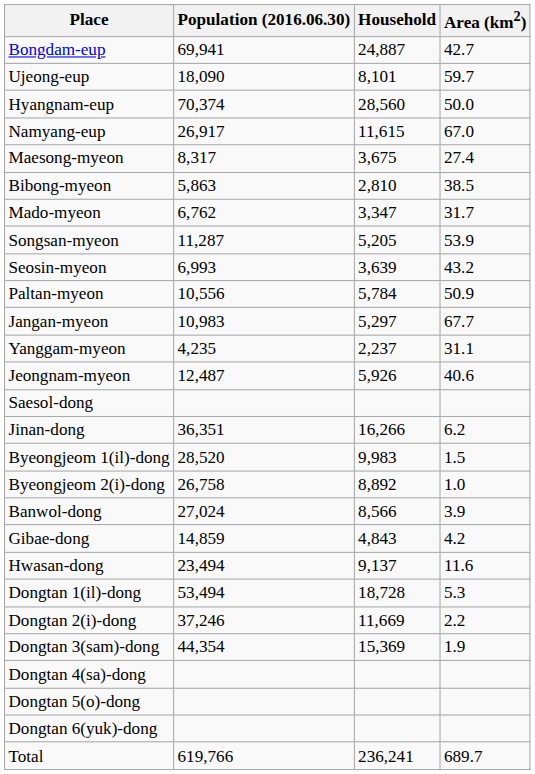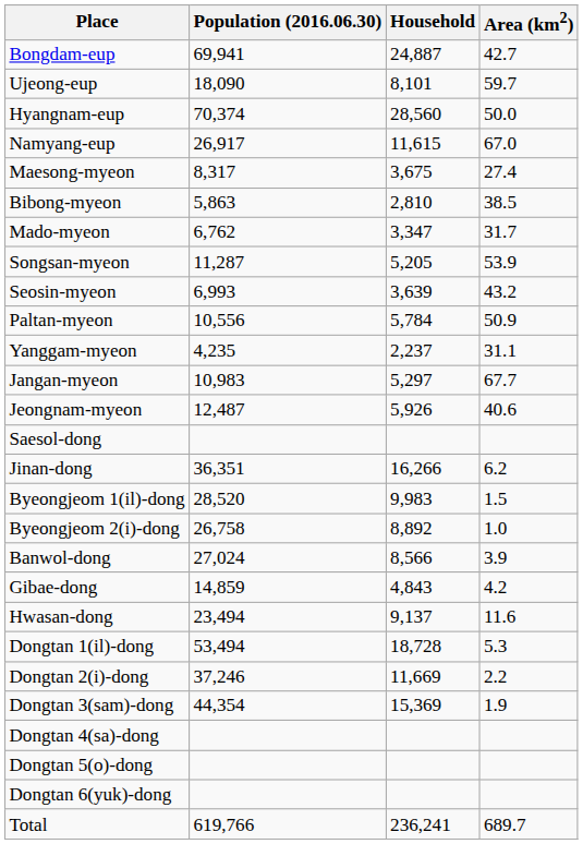rows swapped: Jangan-myeon <-> Yanggam-myeon
